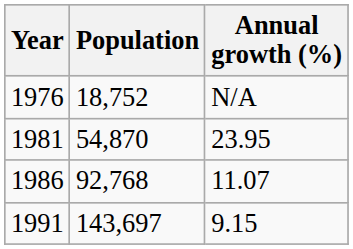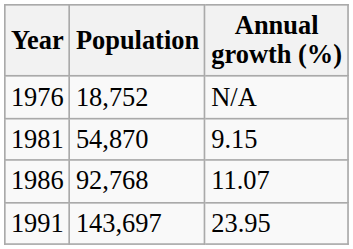1981 | Annual growth (%): 23.95 -> 9.15
1991 | Annual growth (%): 9.15 -> 23.95
